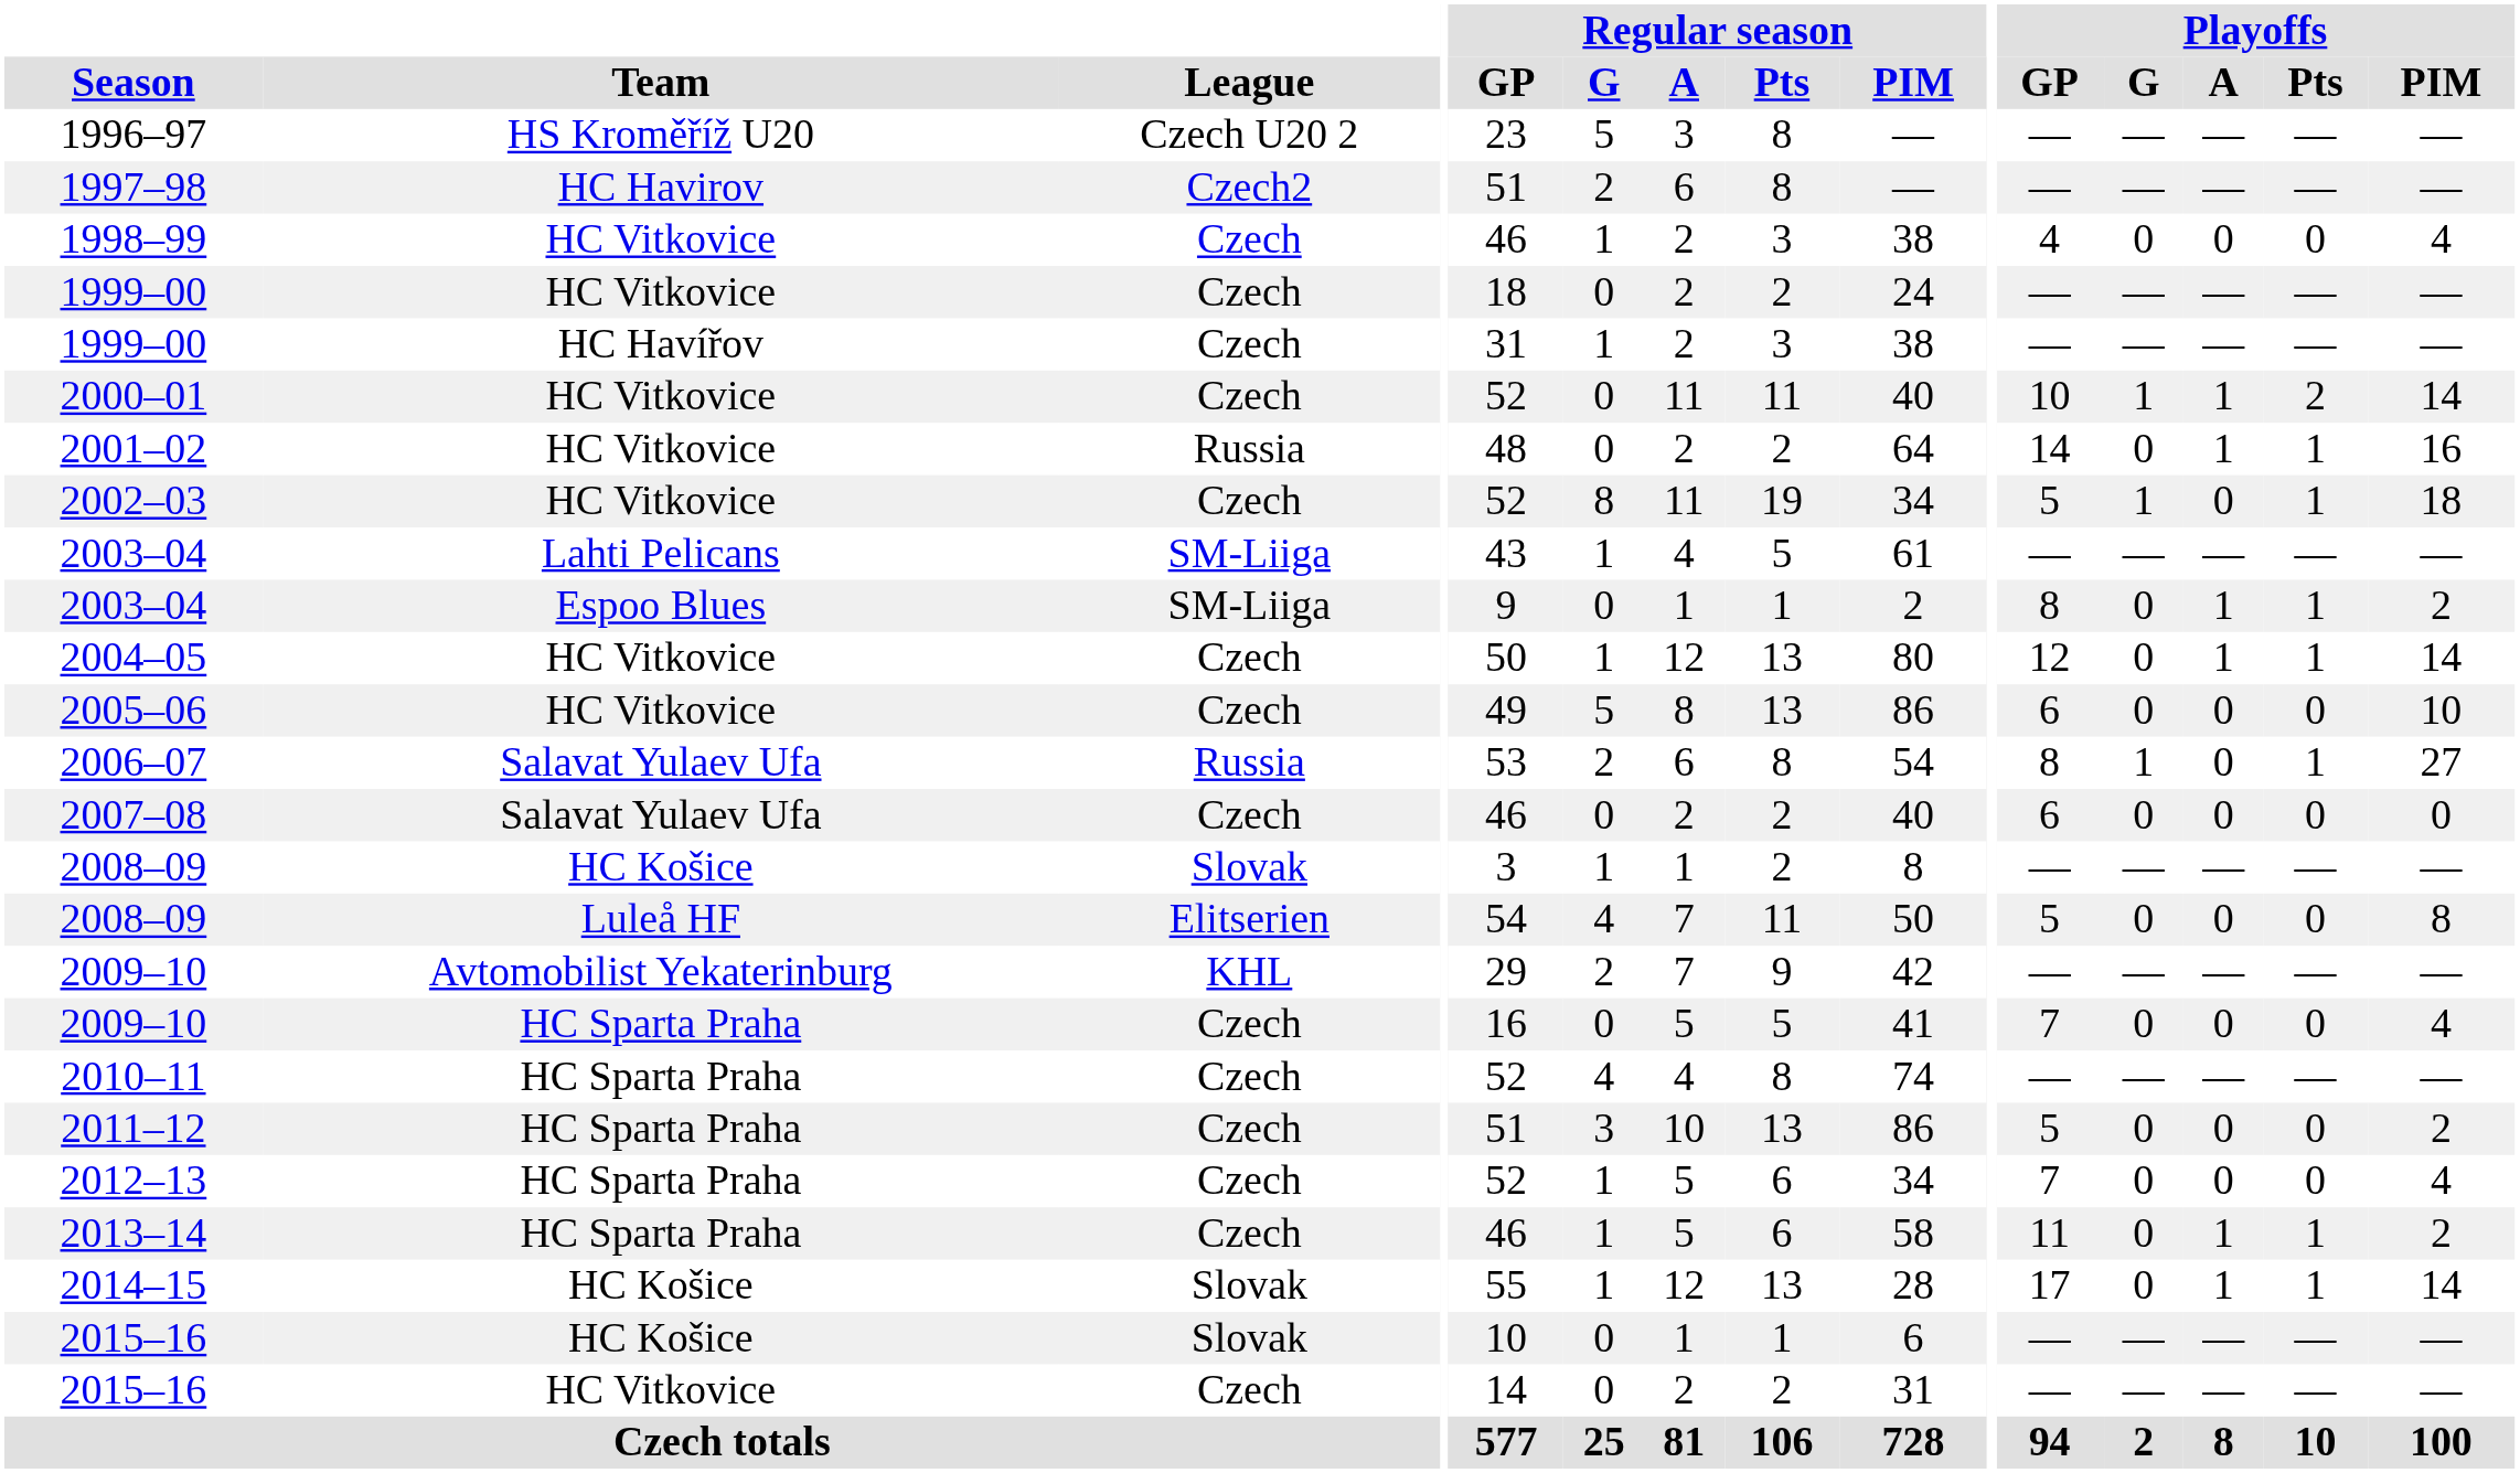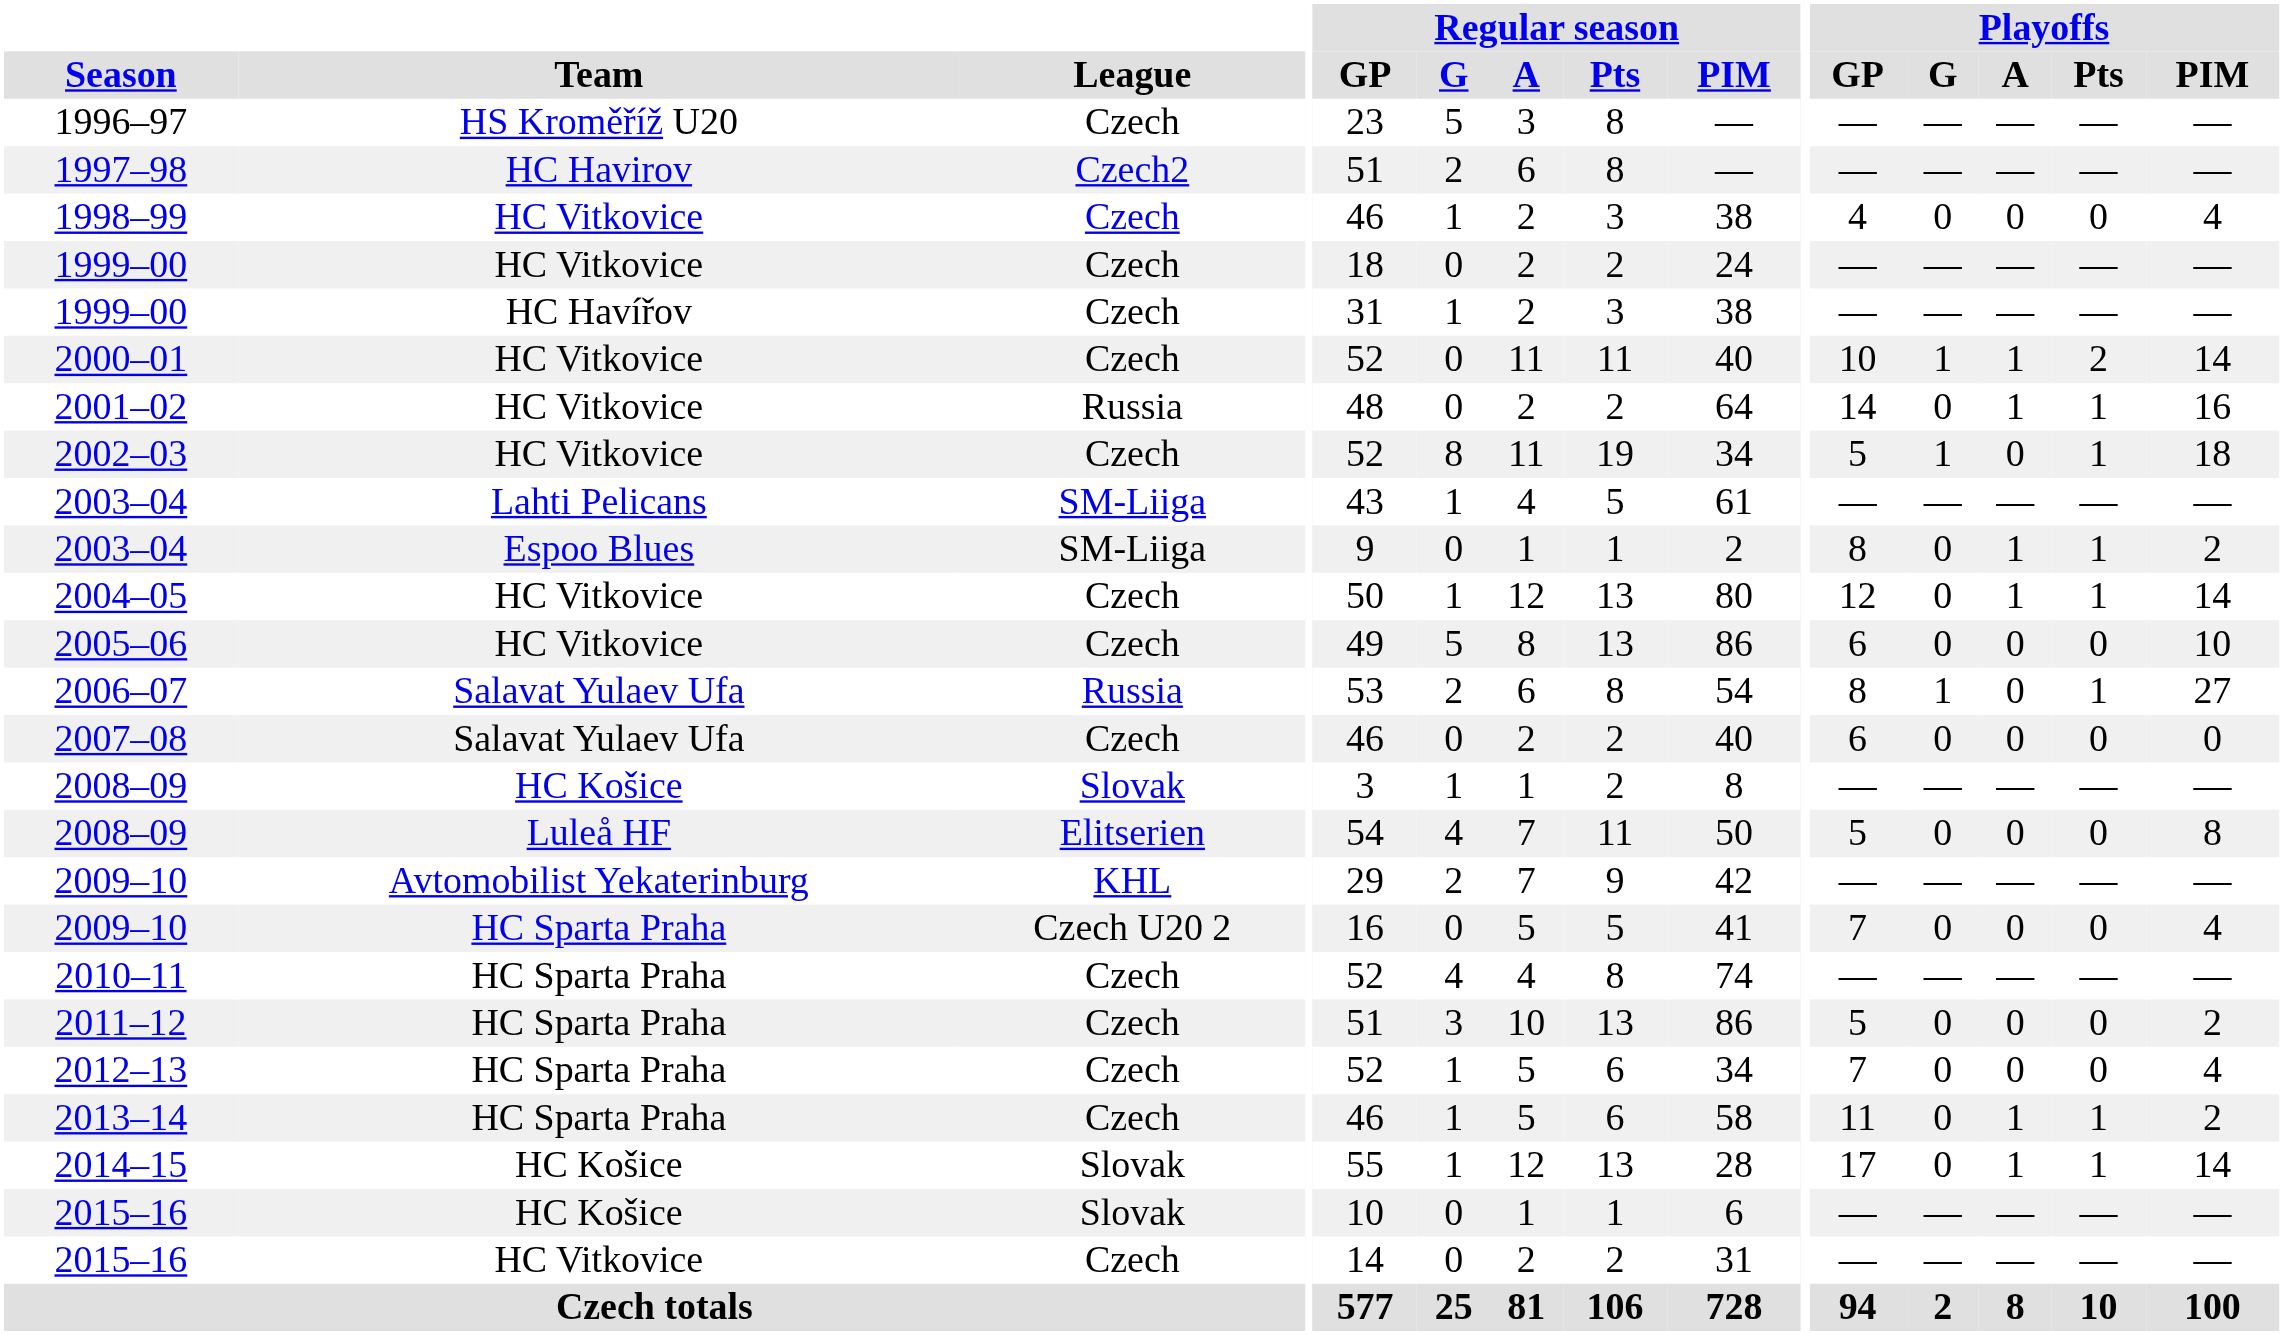1996–97 | League: Czech U20 2 -> Czech
2009–10 / HC Sparta Praha | League: Czech -> Czech U20 2
